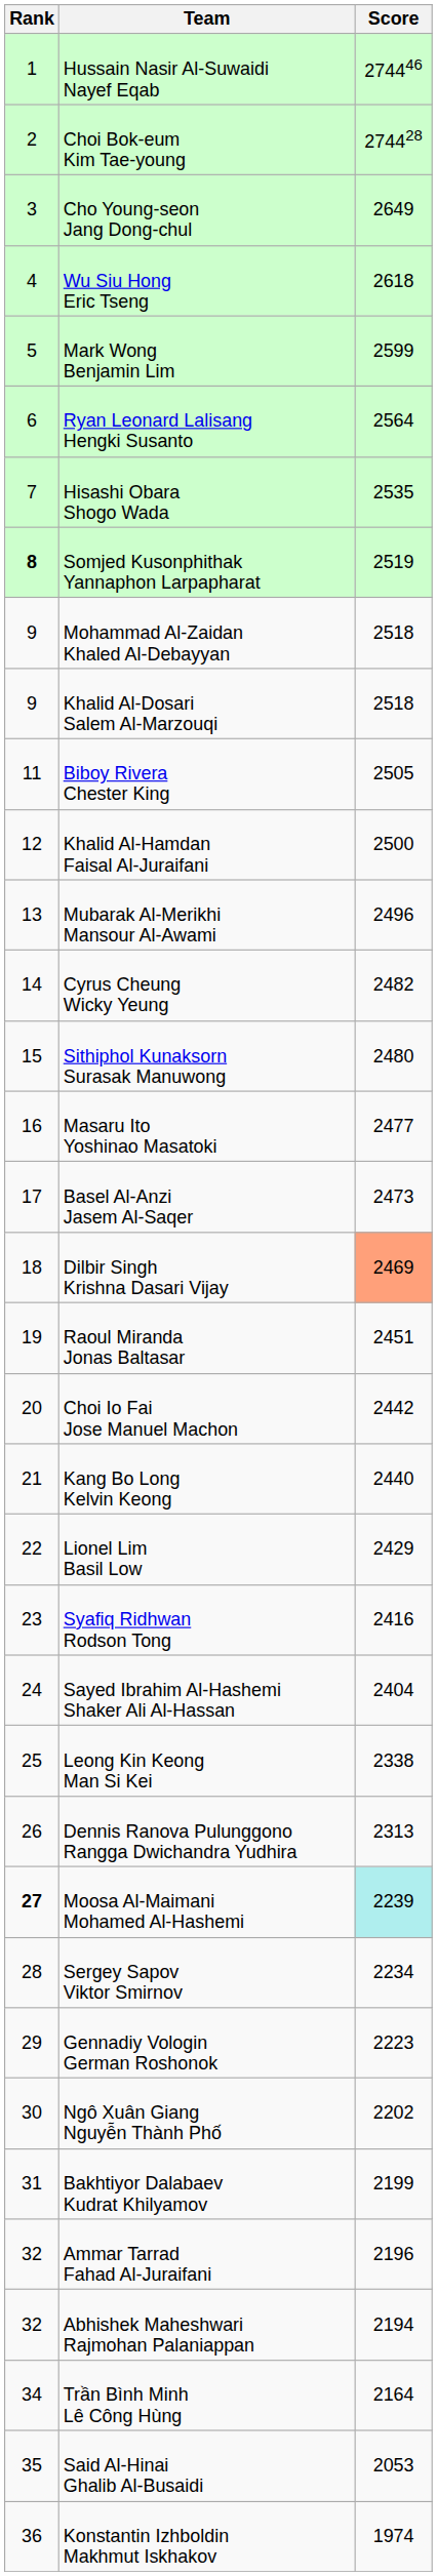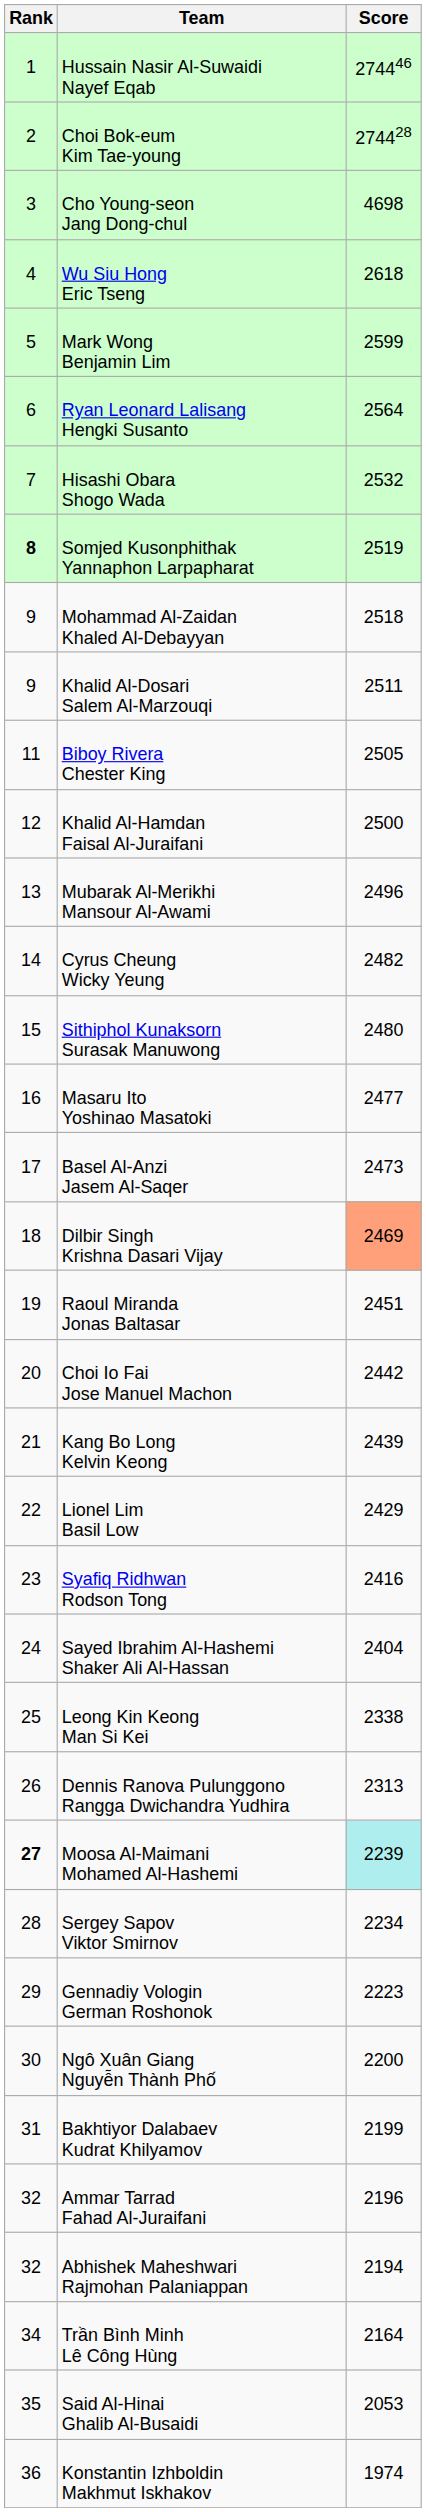Cho Young-seon Jang Dong-chul | Score: 2649 -> 4698
Hisashi Obara Shogo Wada | Score: 2535 -> 2532
Khalid Al-Dosari Salem Al-Marzouqi | Score: 2518 -> 2511
Kang Bo Long Kelvin Keong | Score: 2440 -> 2439
Ngô Xuân Giang Nguyễn Thành Phố | Score: 2202 -> 2200
